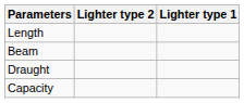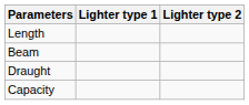columns swapped: Lighter type 1 <-> Lighter type 2
